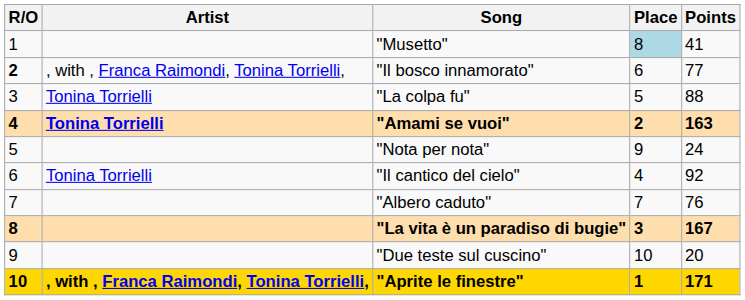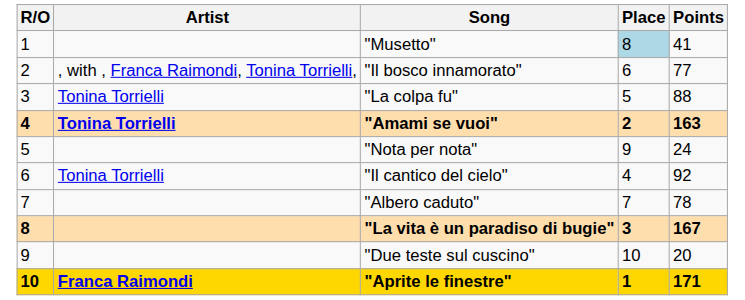"Il bosco innamorato" | R/O: bold -> normal
"Albero caduto" | Points: 76 -> 78
"Aprite le finestre" | Artist: , with , Franca Raimondi, Tonina Torrielli, -> Franca Raimondi
